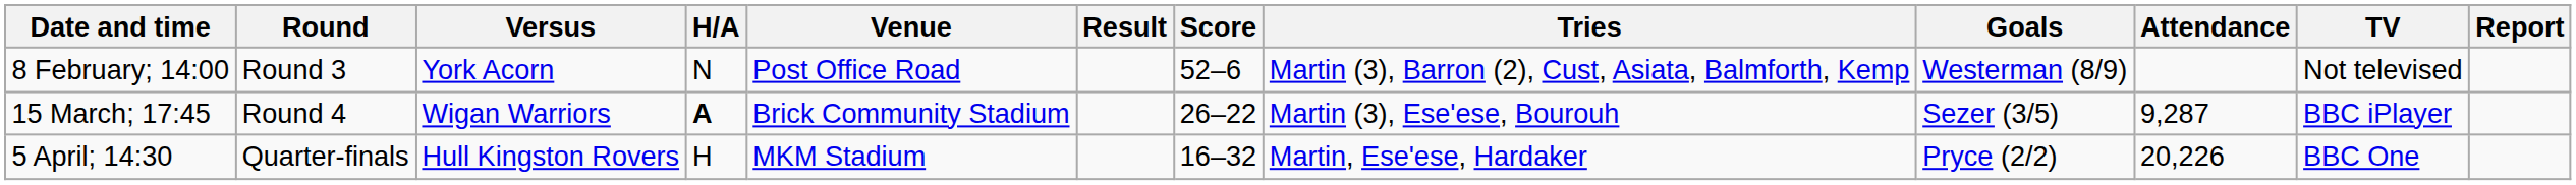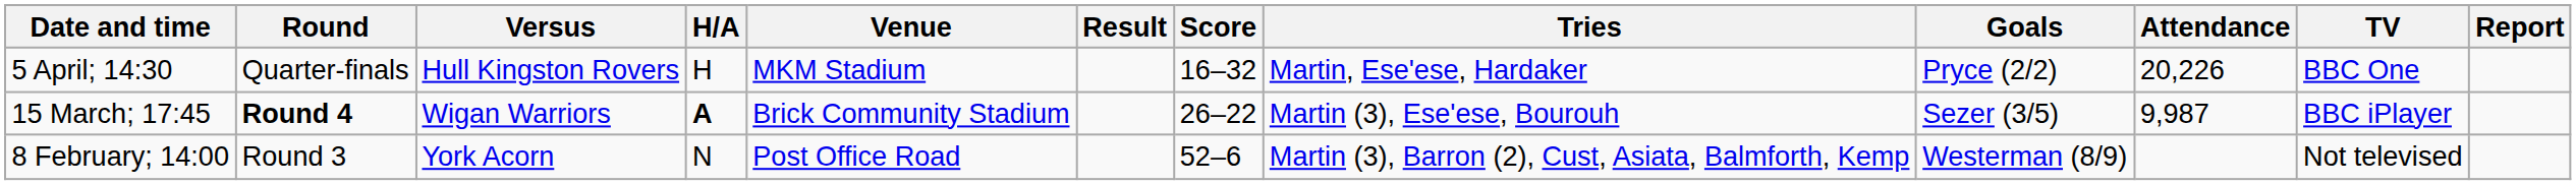rows swapped: 8 February; 14:00 <-> 5 April; 14:30
15 March; 17:45 | Round: normal -> bold
15 March; 17:45 | Attendance: 9,287 -> 9,987
